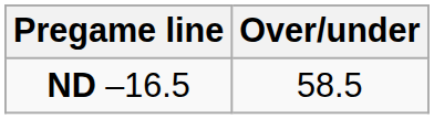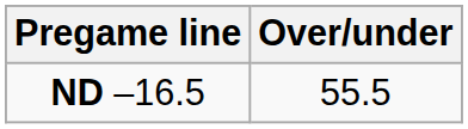ND –16.5 | Over/under: 58.5 -> 55.5
